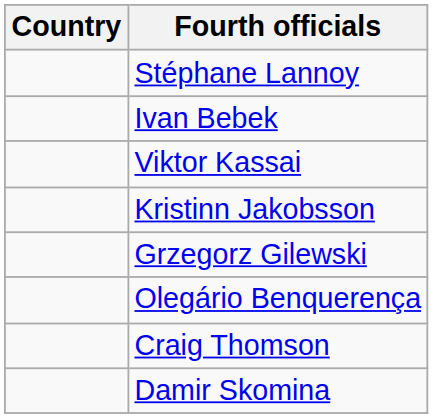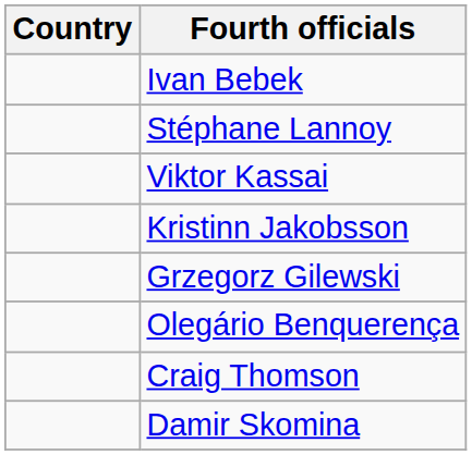rows swapped: Ivan Bebek <-> Stéphane Lannoy
